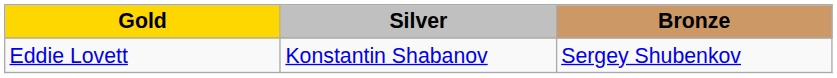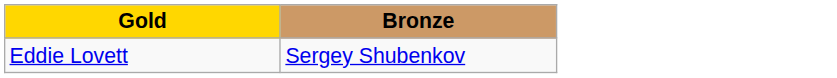- column: Silver | Konstantin Shabanov
